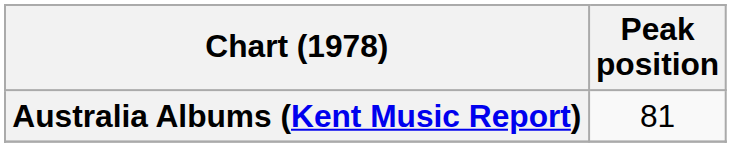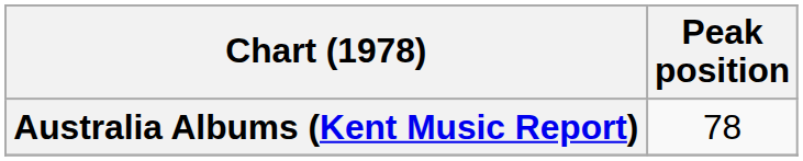Australia Albums (Kent Music Report) | Peak position: 81 -> 78
